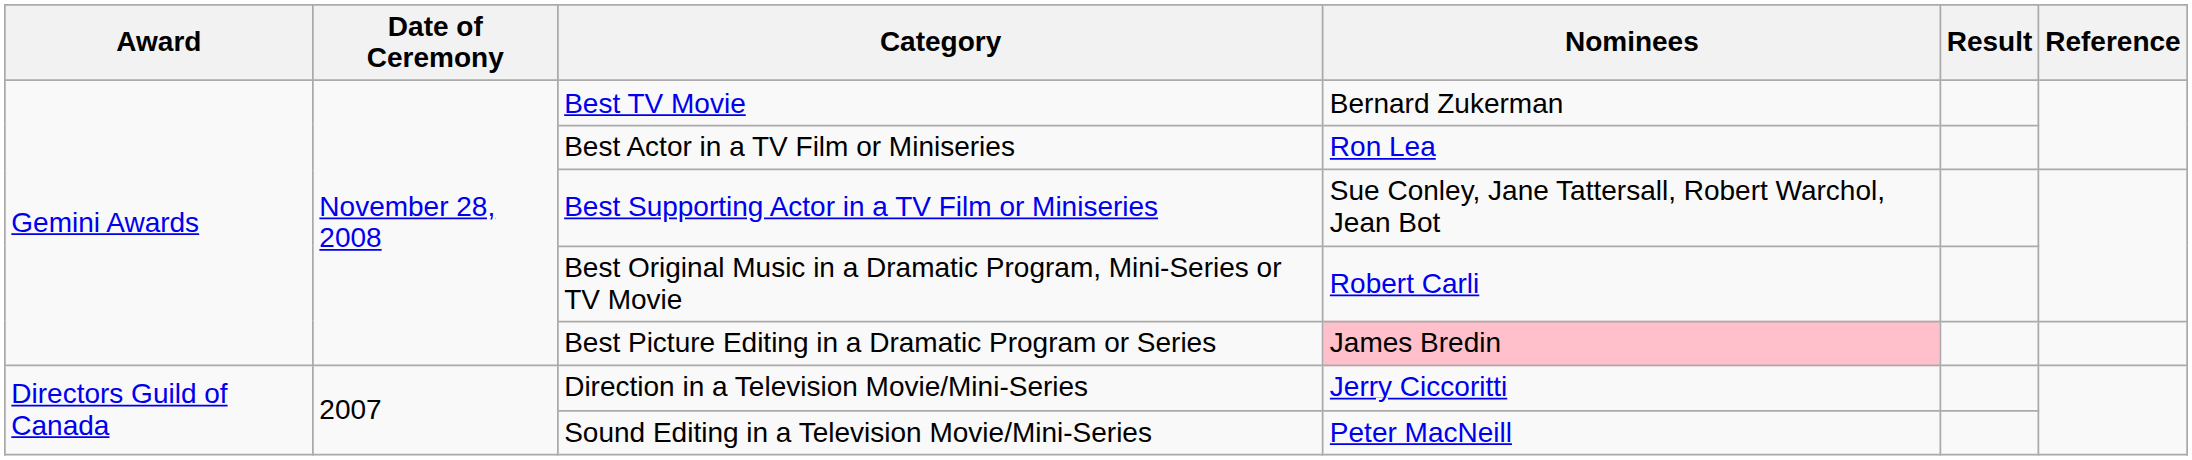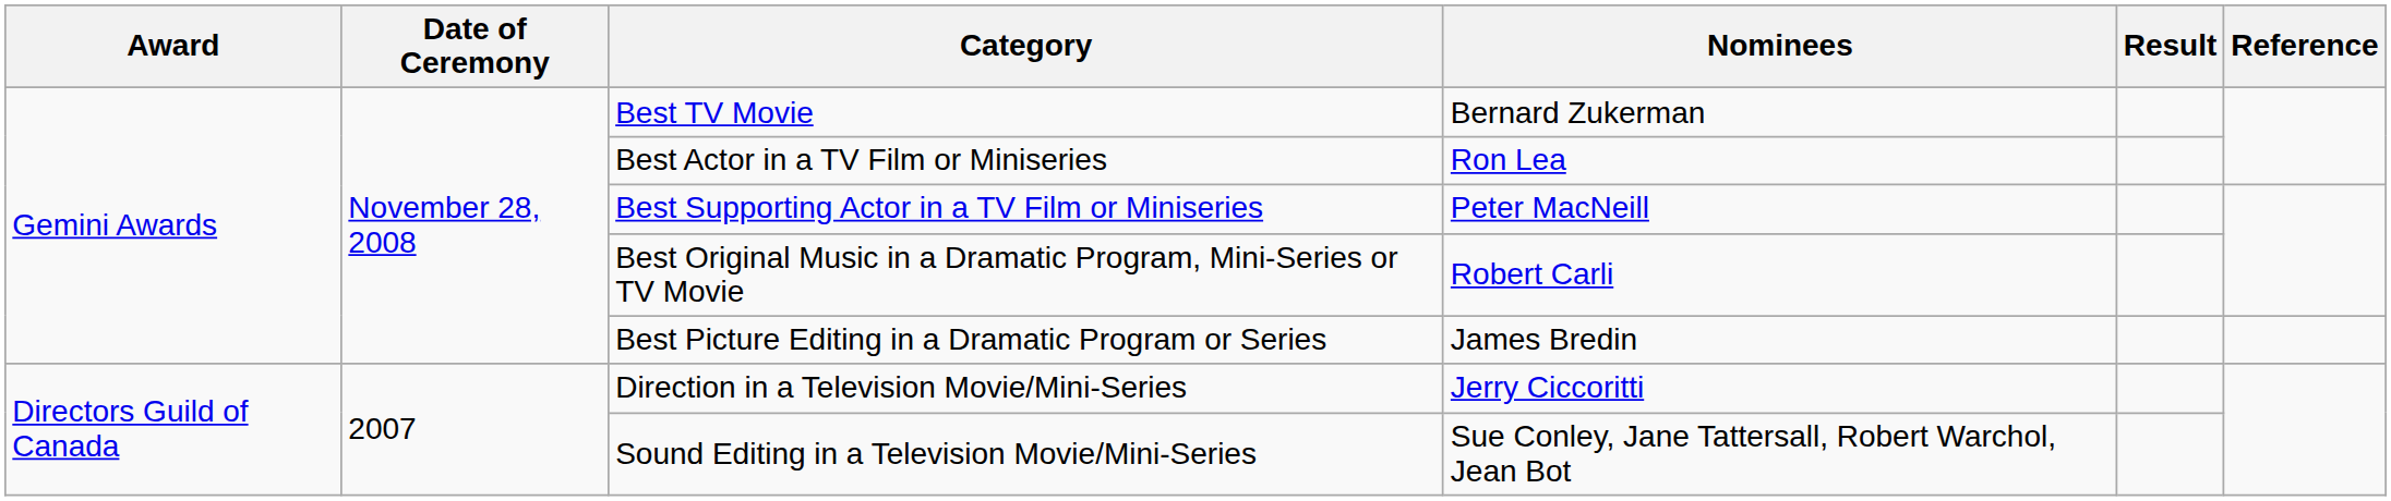Best Supporting Actor in a TV Film or Miniseries | Nominees: Sue Conley, Jane Tattersall, Robert Warchol, Jean Bot -> Peter MacNeill
Best Picture Editing in a Dramatic Program or Series | Nominees: pink background -> no background
Sound Editing in a Television Movie/Mini-Series | Nominees: Peter MacNeill -> Sue Conley, Jane Tattersall, Robert Warchol, Jean Bot
